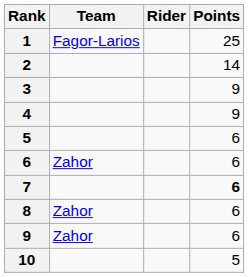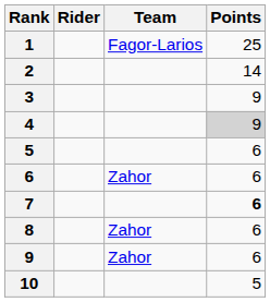columns swapped: Rider <-> Team
4 | Points: no background -> lightgrey background
